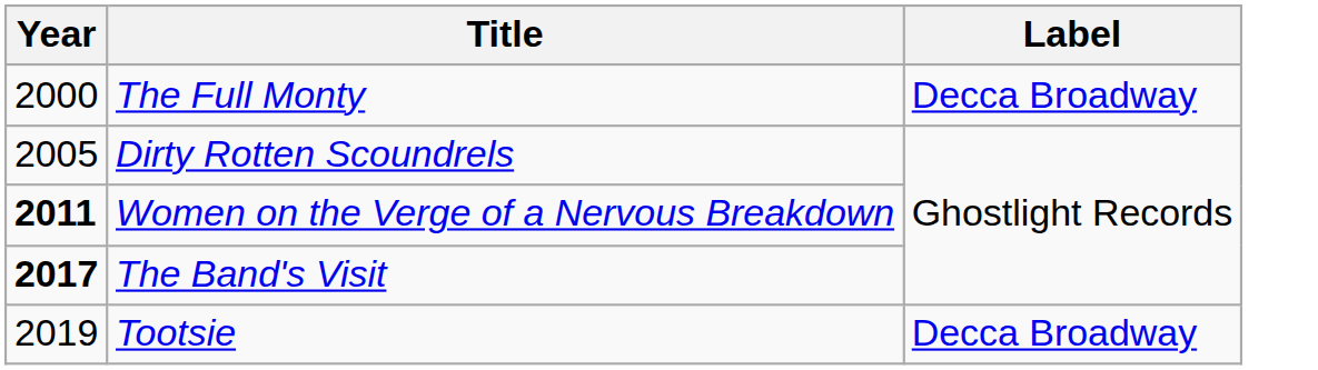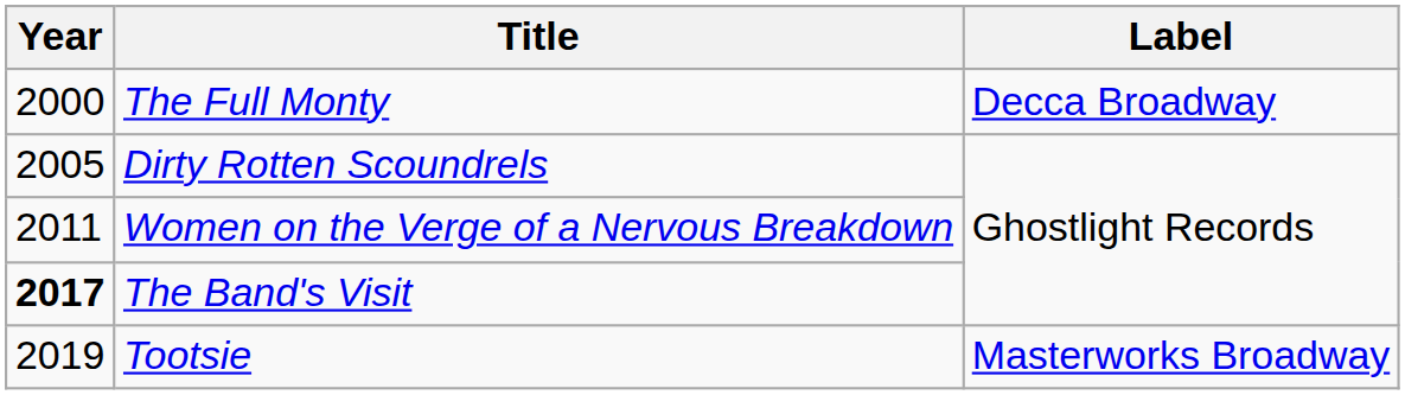Women on the Verge of a Nervous Breakdown | Year: bold -> normal
Tootsie | Label: Decca Broadway -> Masterworks Broadway
